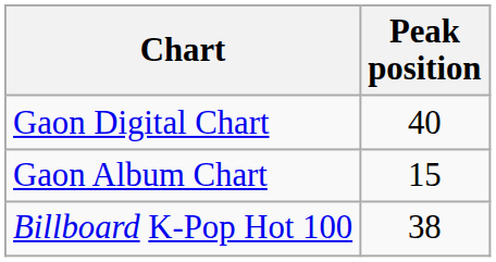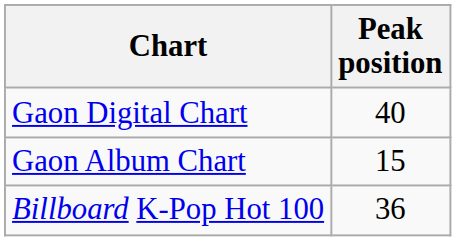Billboard K-Pop Hot 100 | Peak position: 38 -> 36
